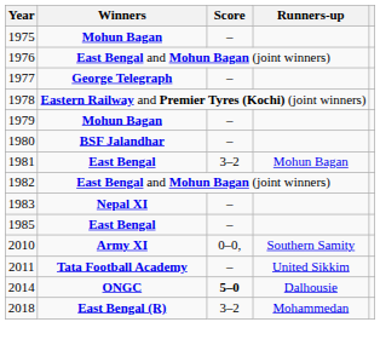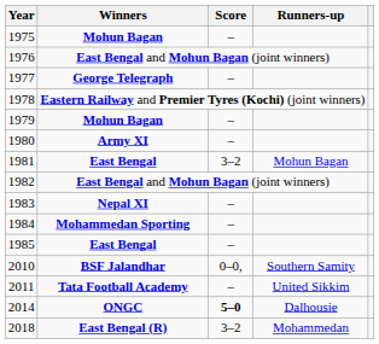1980 | Winners: BSF Jalandhar -> Army XI
+ row: 1984 | Mohammedan Sporting | –
2010 | Winners: Army XI -> BSF Jalandhar
